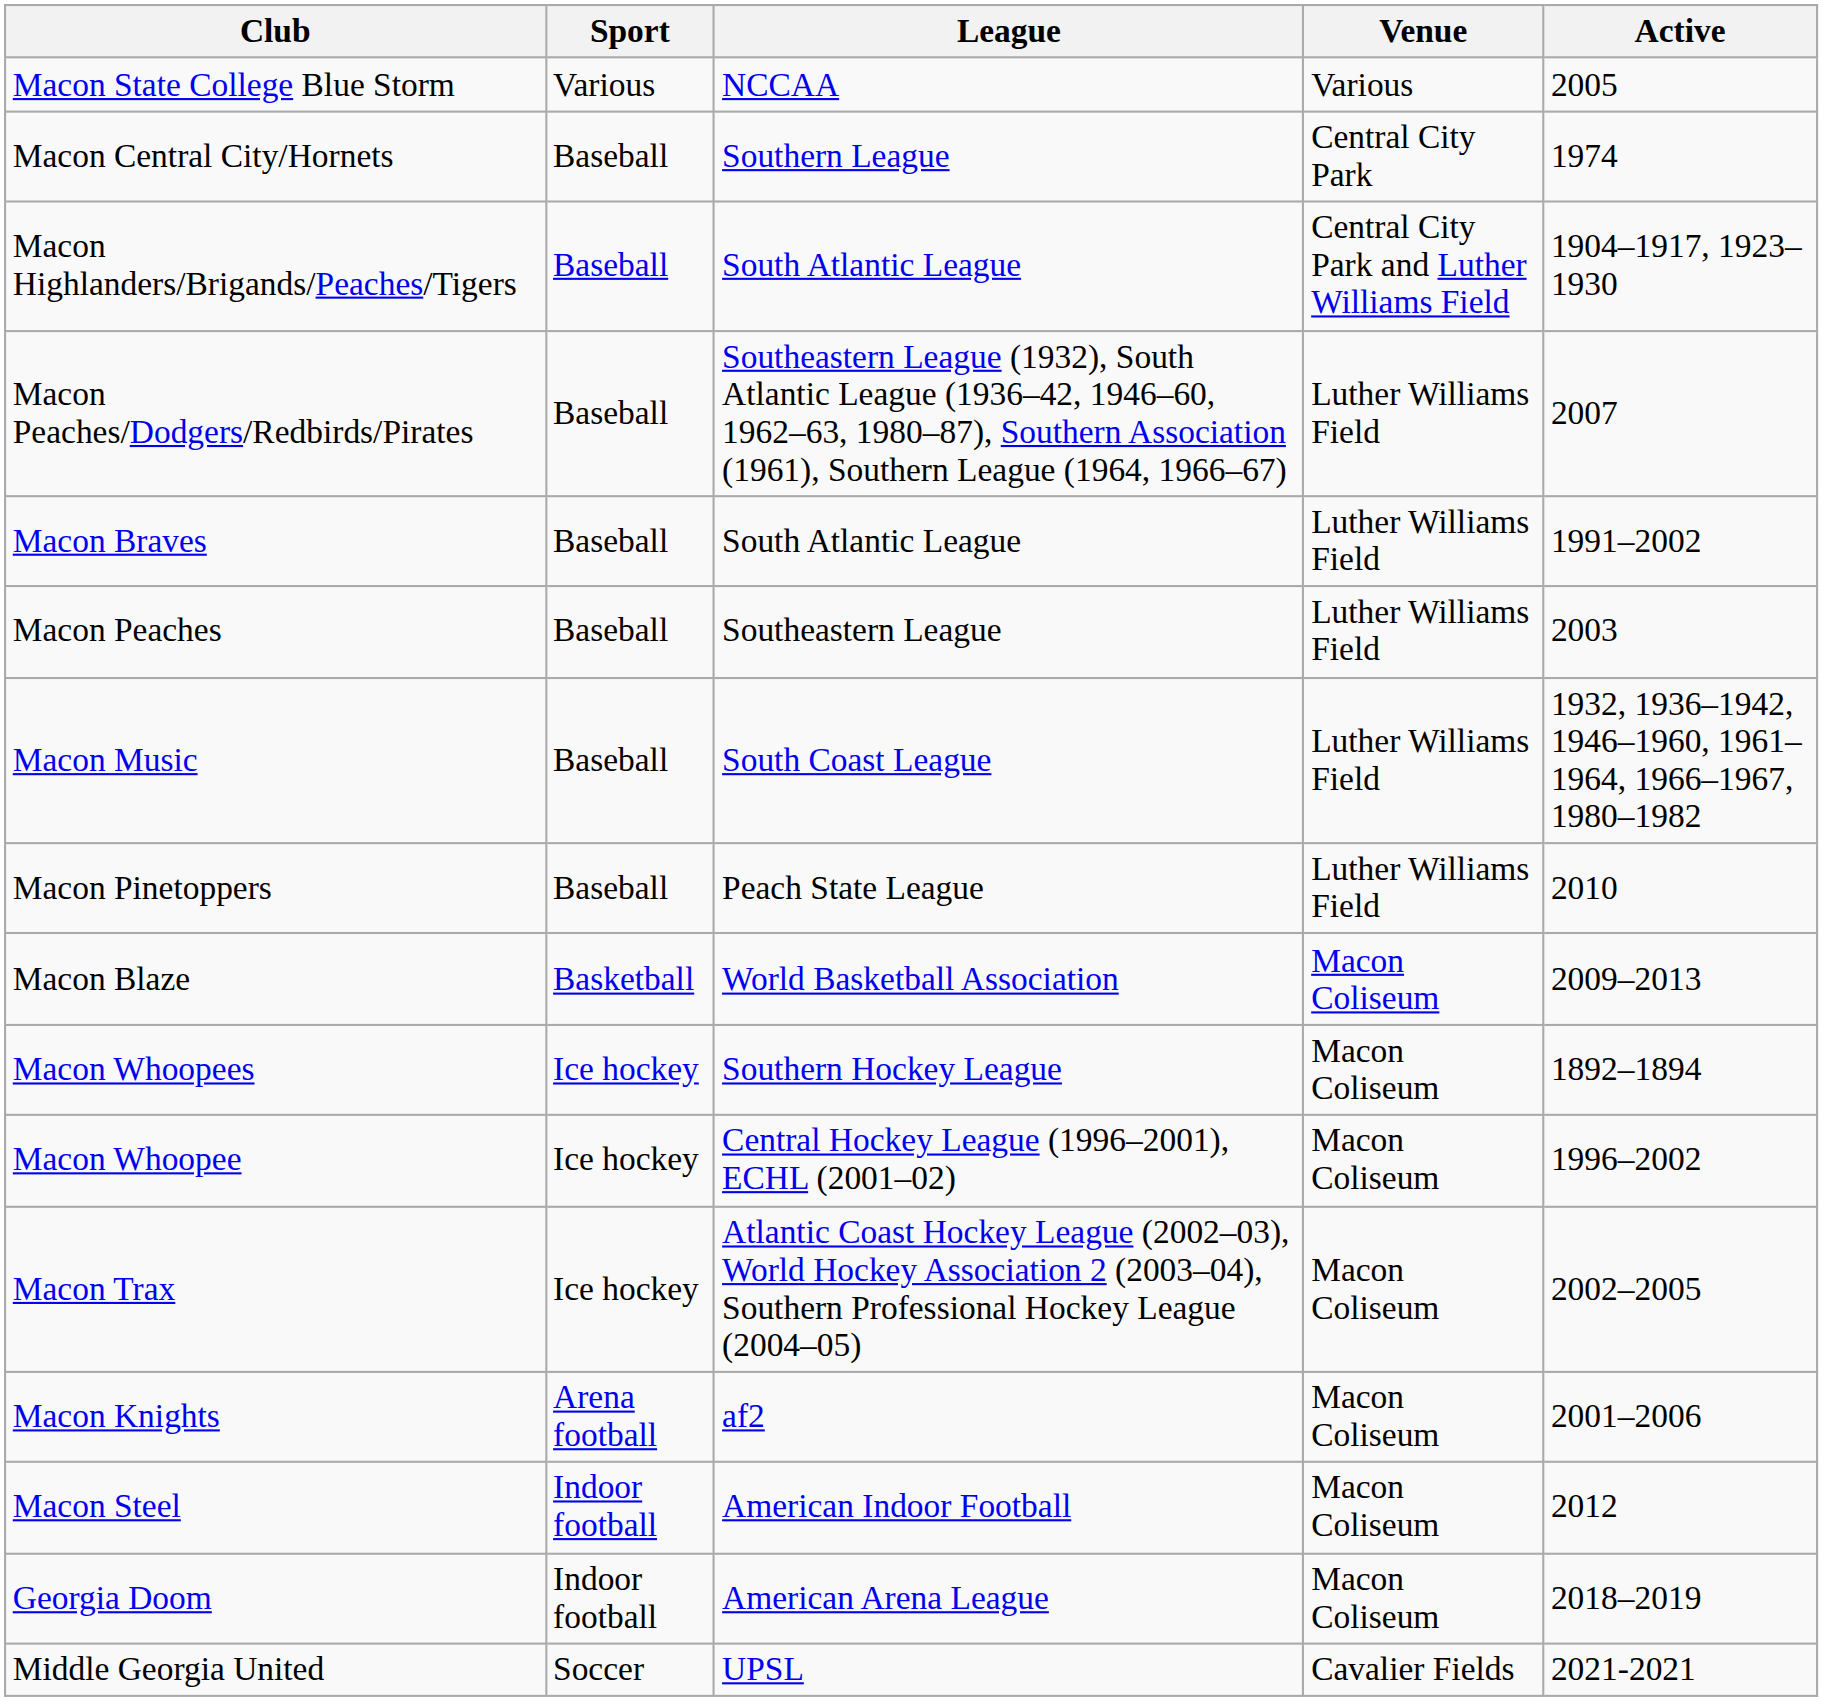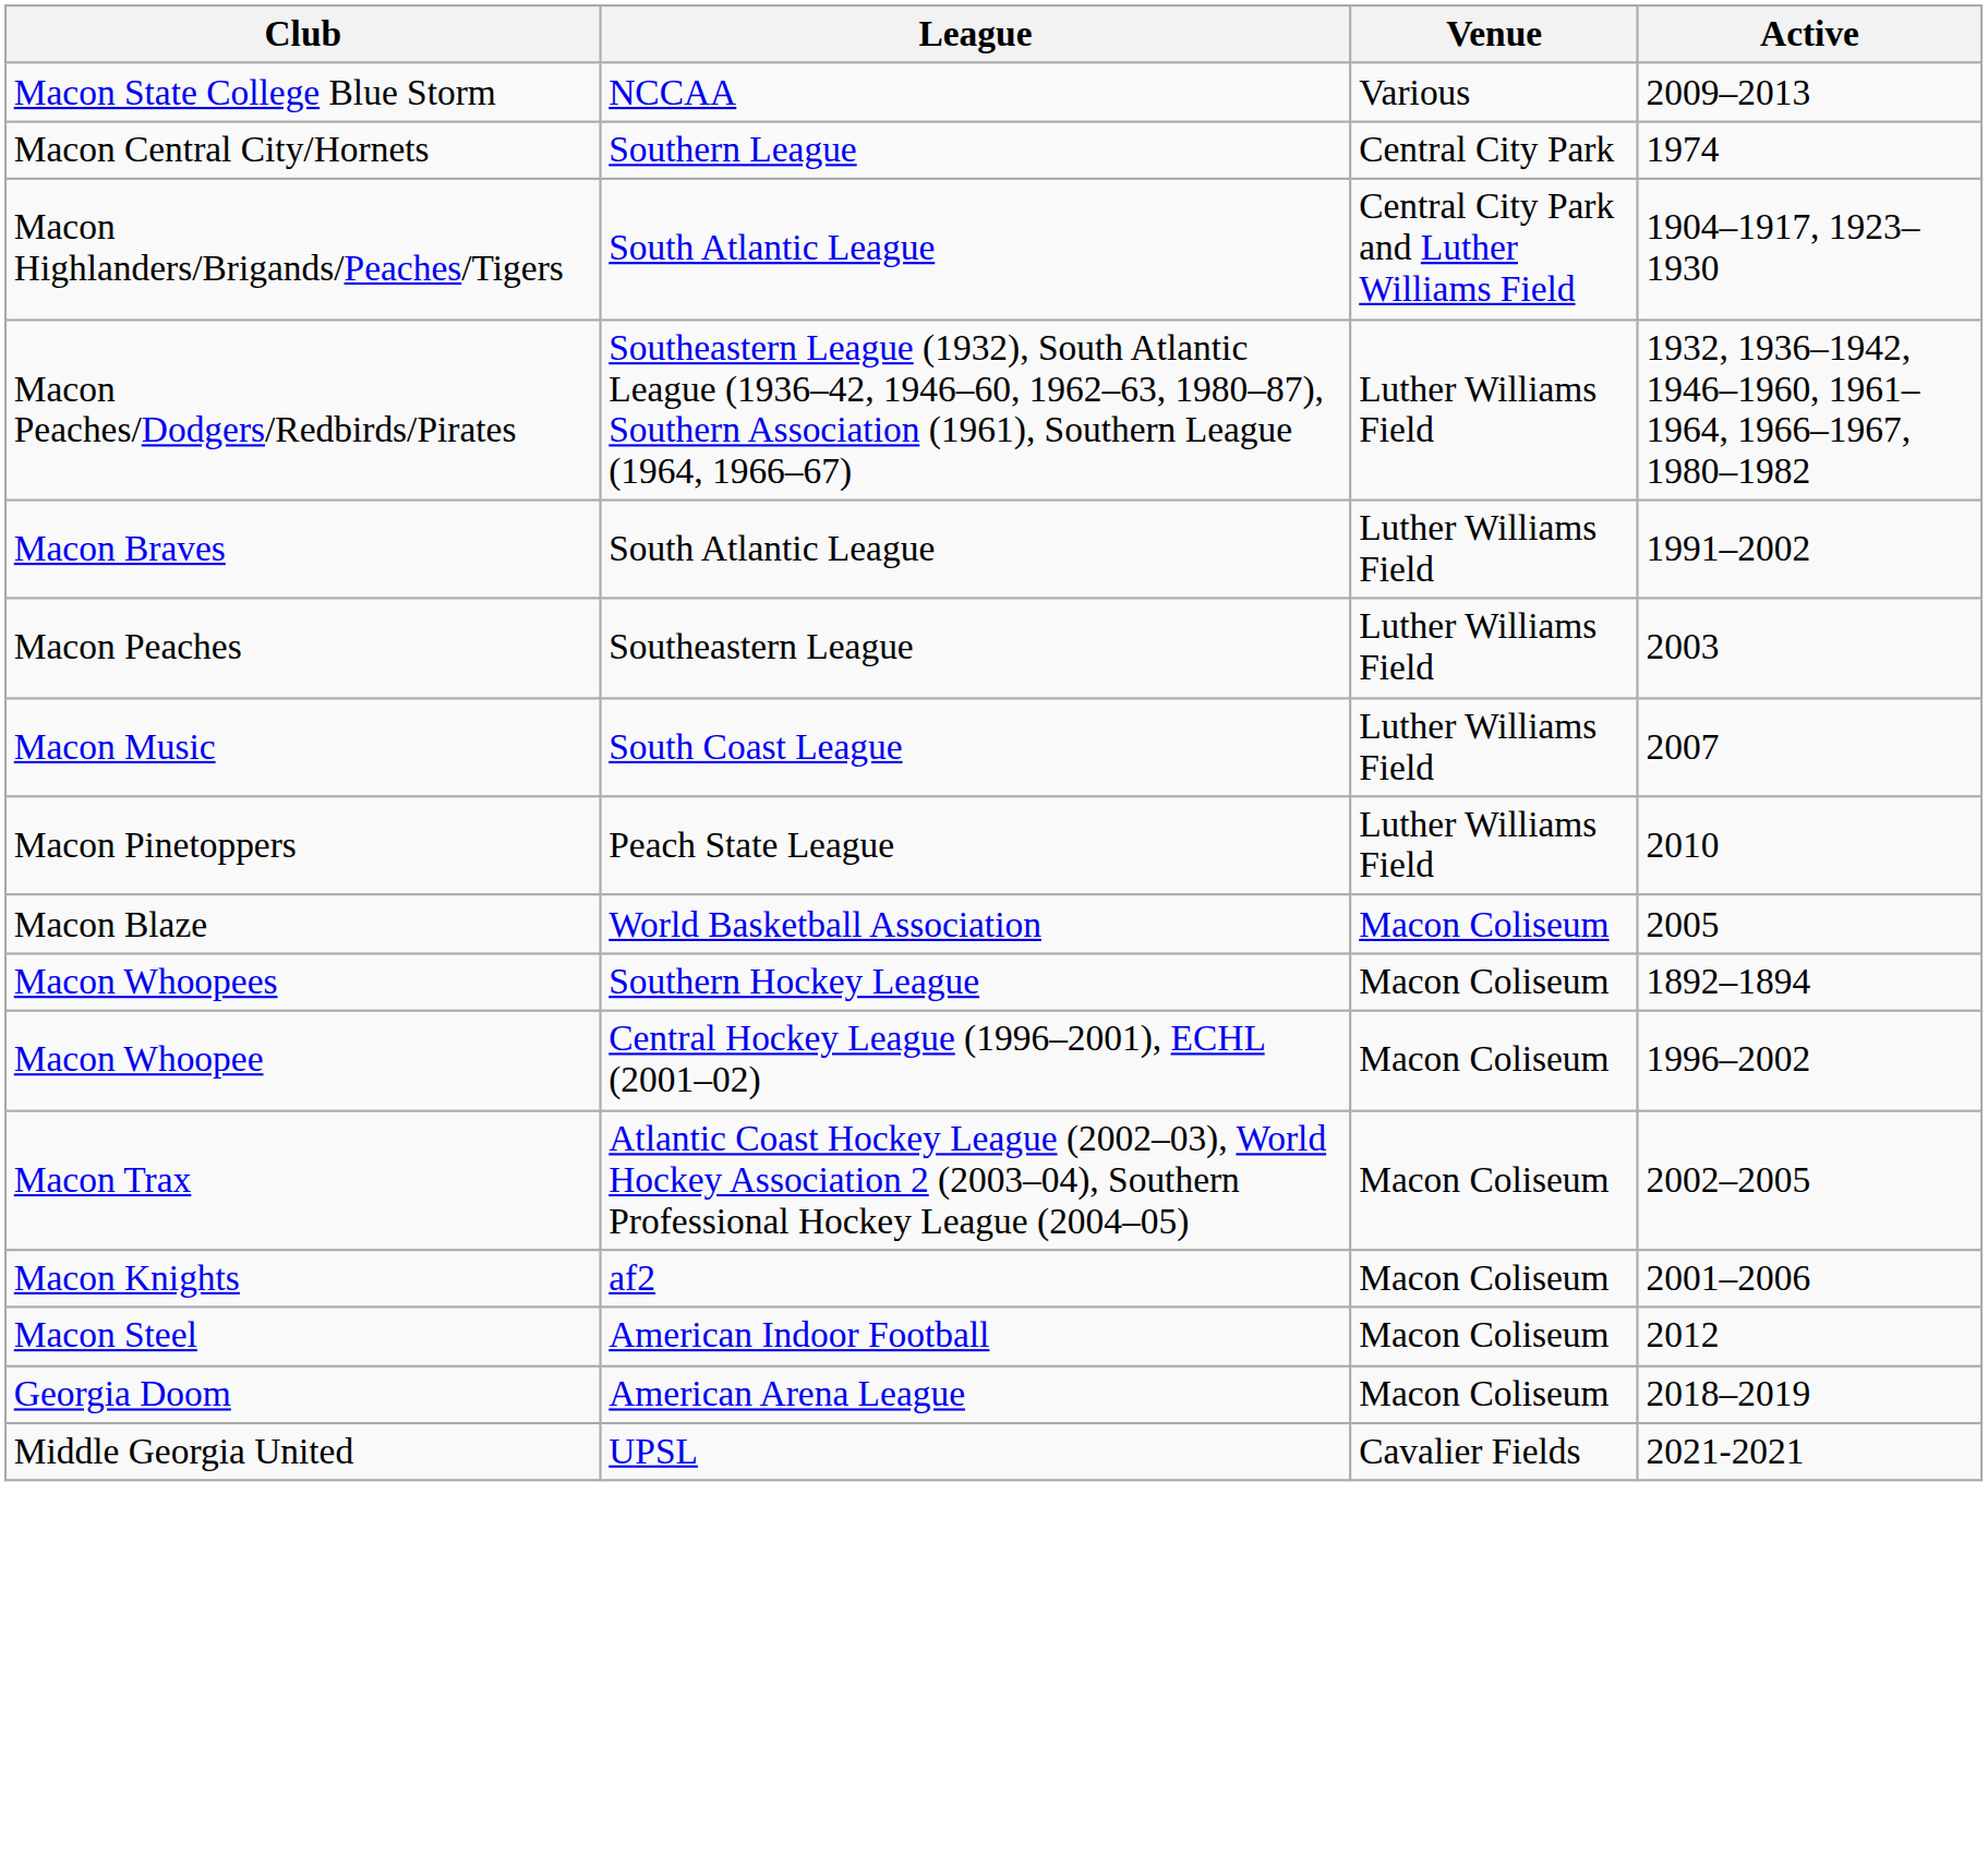- column: Sport | Various | Baseball | Baseball | Baseball | Baseball | Baseball | Baseball | Baseball | Basketball | Ice hockey | Ice hockey | Ice hockey | Arena football | Indoor football | Indoor football | Soccer
Macon State College Blue Storm | Active: 2005 -> 2009–2013
Macon Peaches/Dodgers/Redbirds/Pirates | Active: 2007 -> 1932, 1936–1942, 1946–1960, 1961–1964, 1966–1967, 1980–1982
Macon Music | Active: 1932, 1936–1942, 1946–1960, 1961–1964, 1966–1967, 1980–1982 -> 2007
Macon Blaze | Active: 2009–2013 -> 2005
